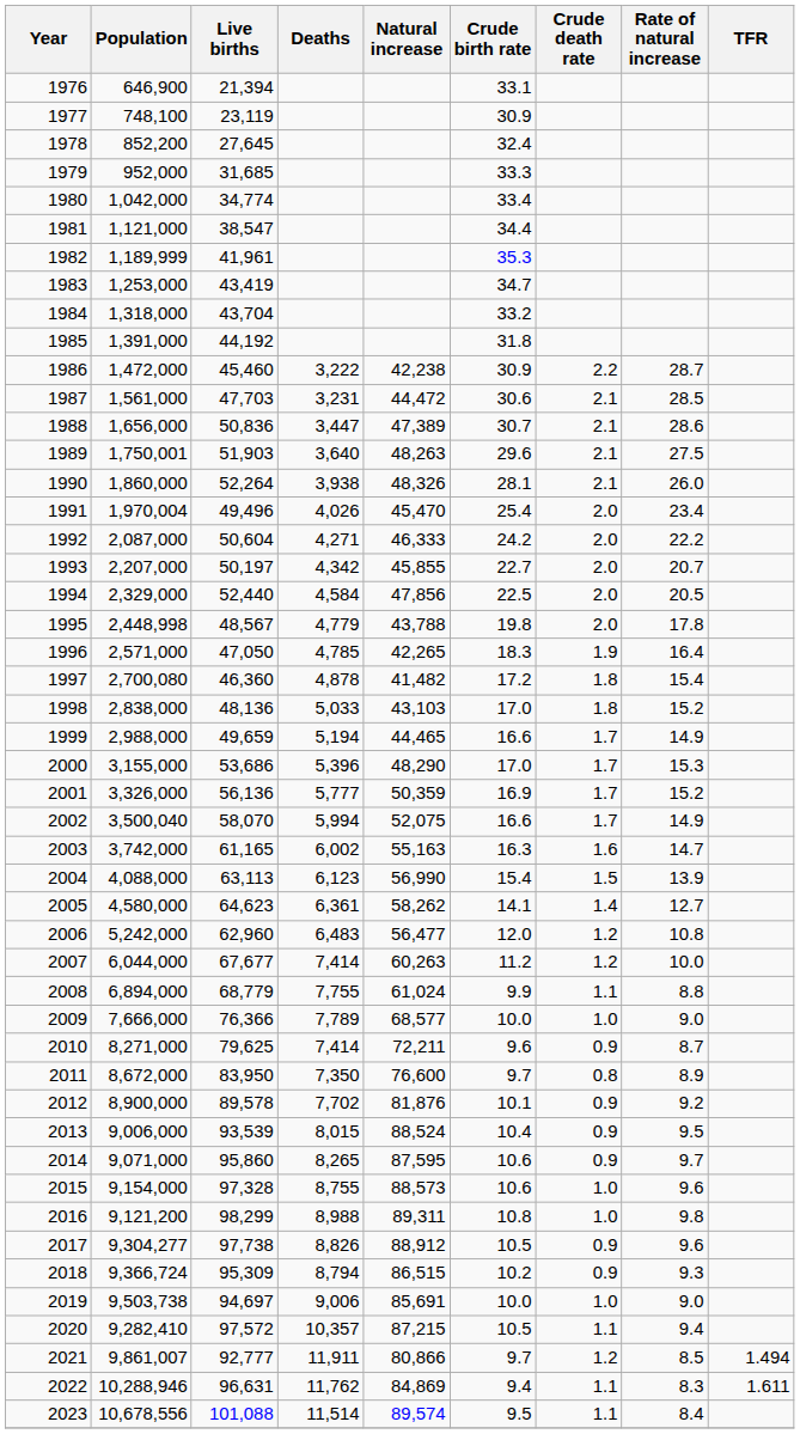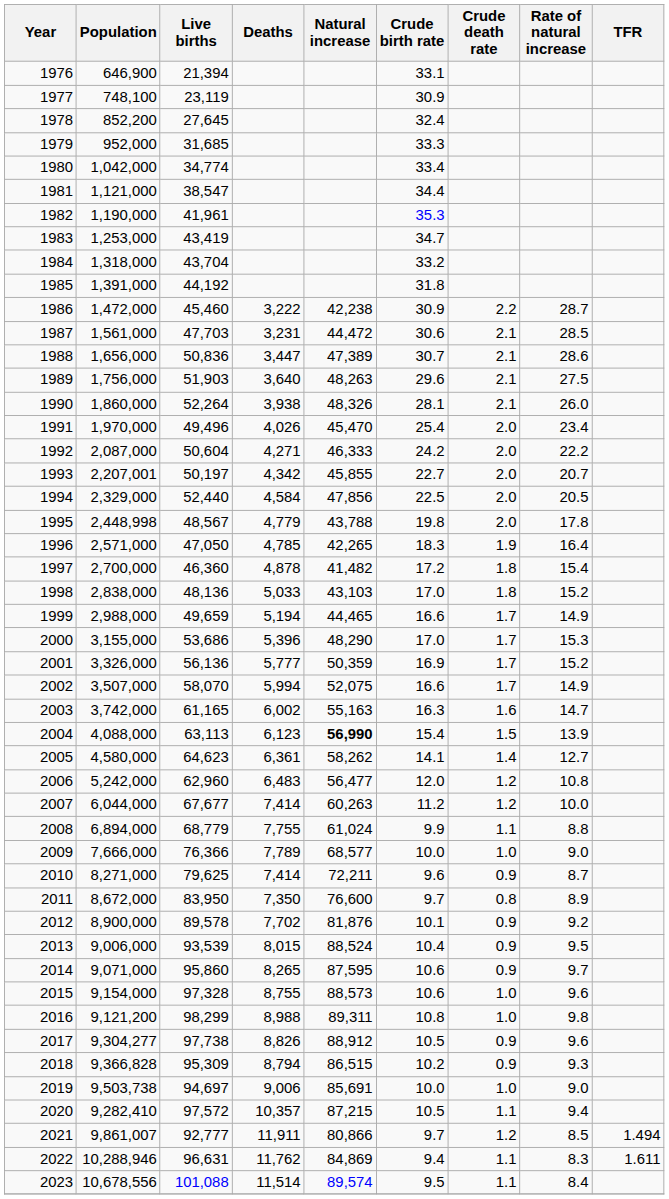1982 | Population: 1,189,999 -> 1,190,000
1989 | Population: 1,750,001 -> 1,756,000
1991 | Population: 1,970,004 -> 1,970,000
1993 | Population: 2,207,000 -> 2,207,001
1997 | Population: 2,700,080 -> 2,700,000
2002 | Population: 3,500,040 -> 3,507,000
2004 | Natural increase: normal -> bold
2018 | Population: 9,366,724 -> 9,366,828
